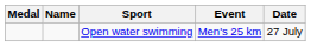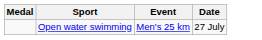- column: Name
